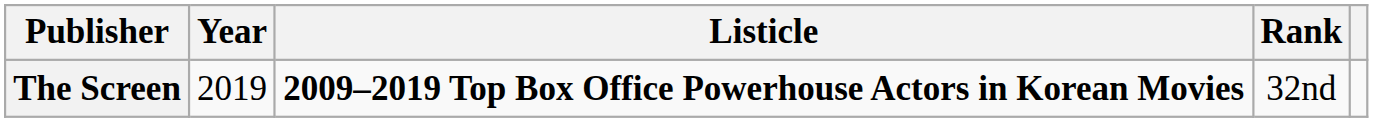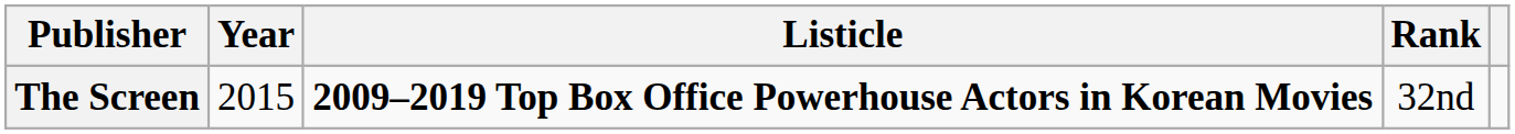The Screen | Year: 2019 -> 2015
